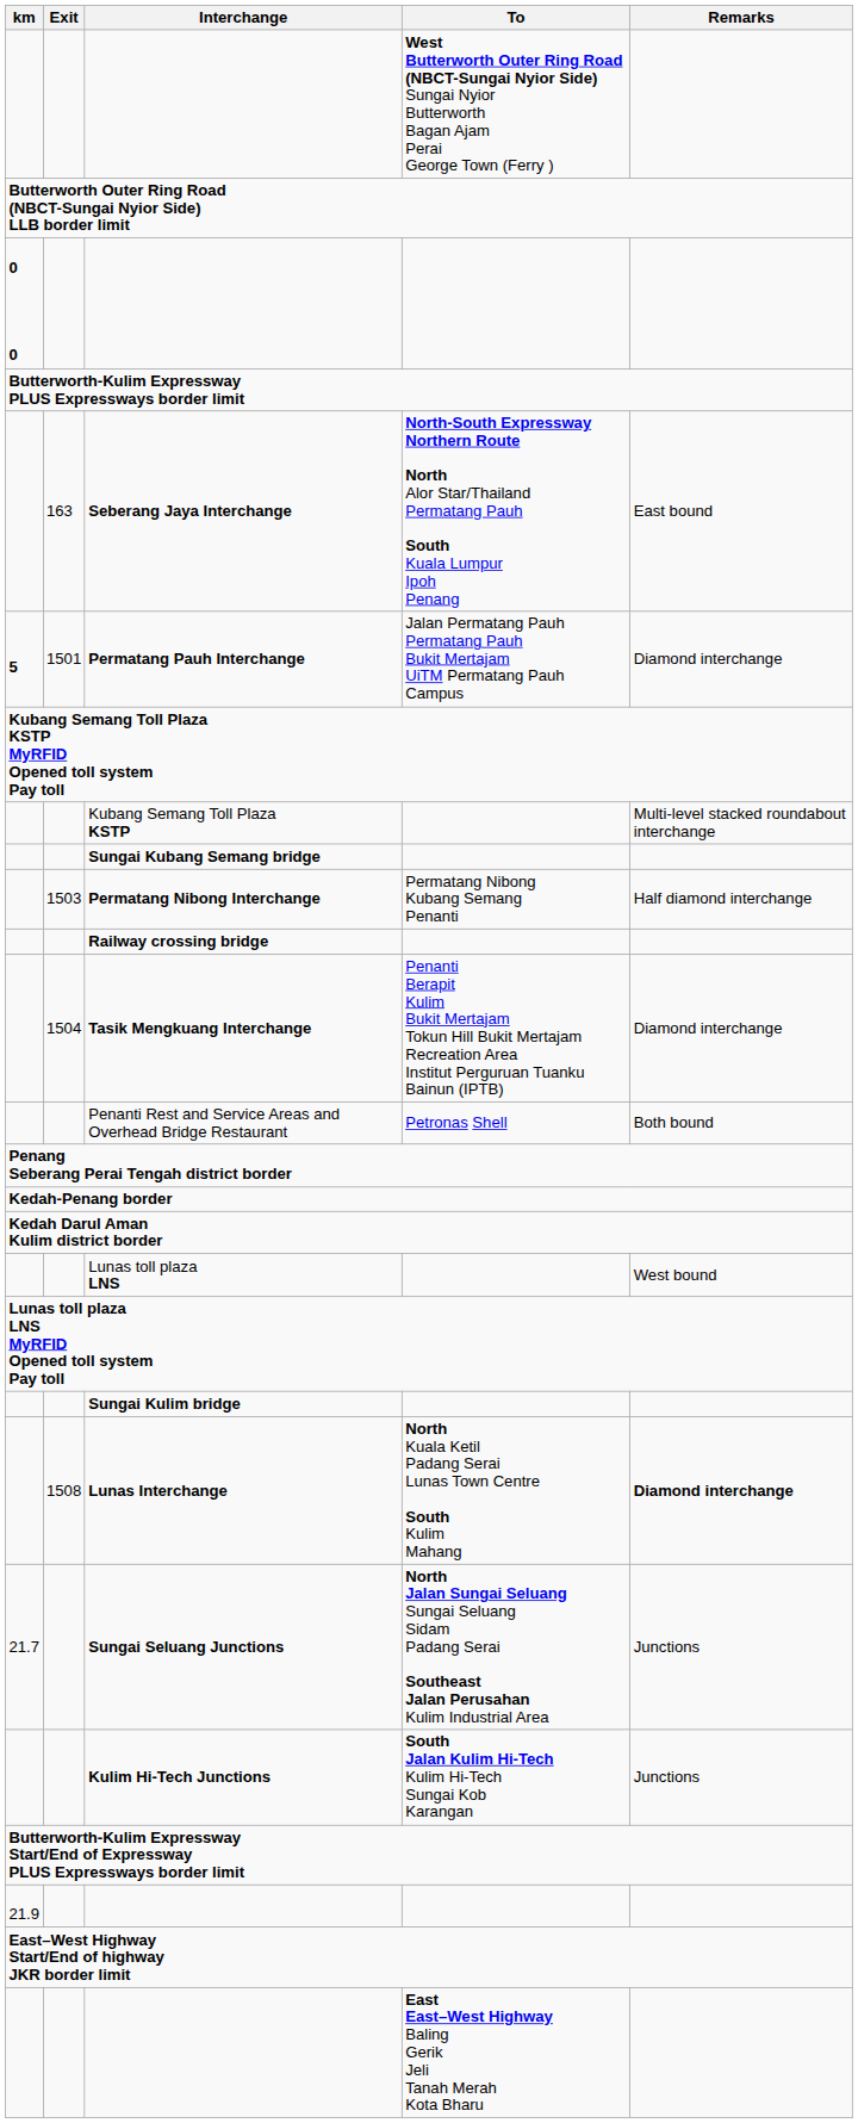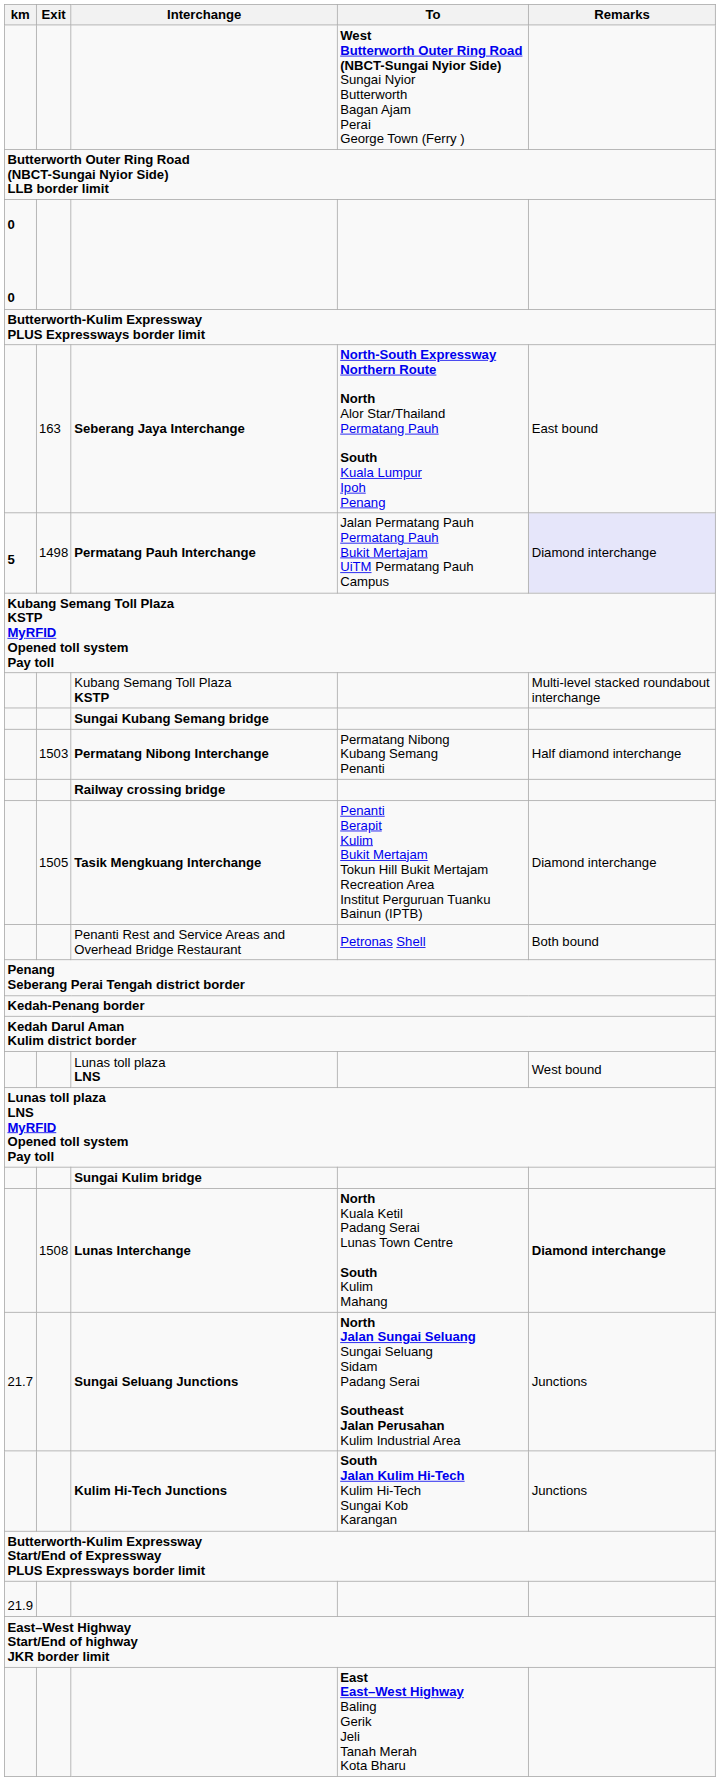Permatang Pauh Interchange | Exit: 1501 -> 1498
Permatang Pauh Interchange | Remarks: no background -> lavender background
Tasik Mengkuang Interchange | Exit: 1504 -> 1505
